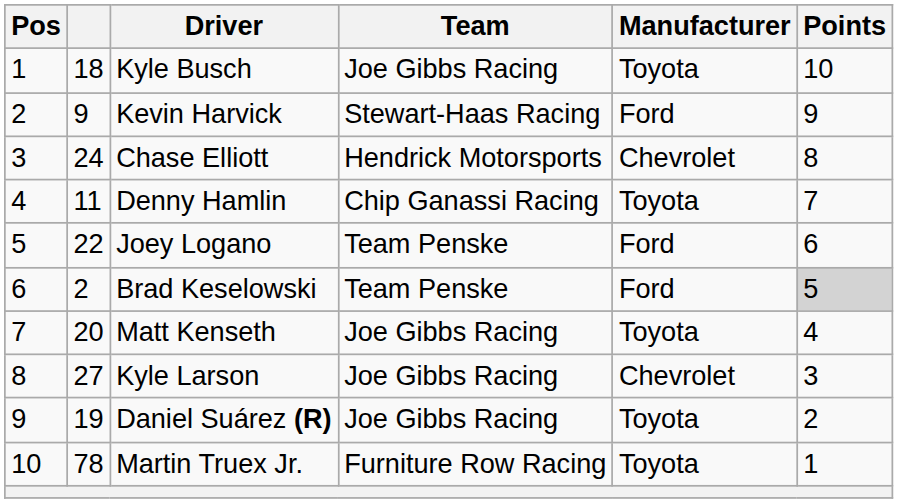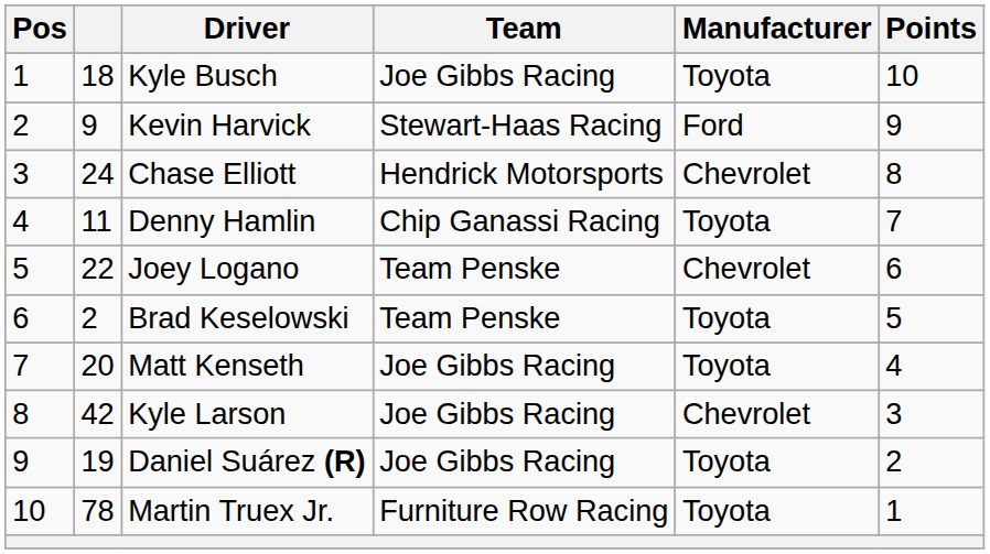Joey Logano | Manufacturer: Ford -> Chevrolet
Brad Keselowski | Manufacturer: Ford -> Toyota
Brad Keselowski | Points: lightgrey background -> no background
Kyle Larson | column 2: 27 -> 42
